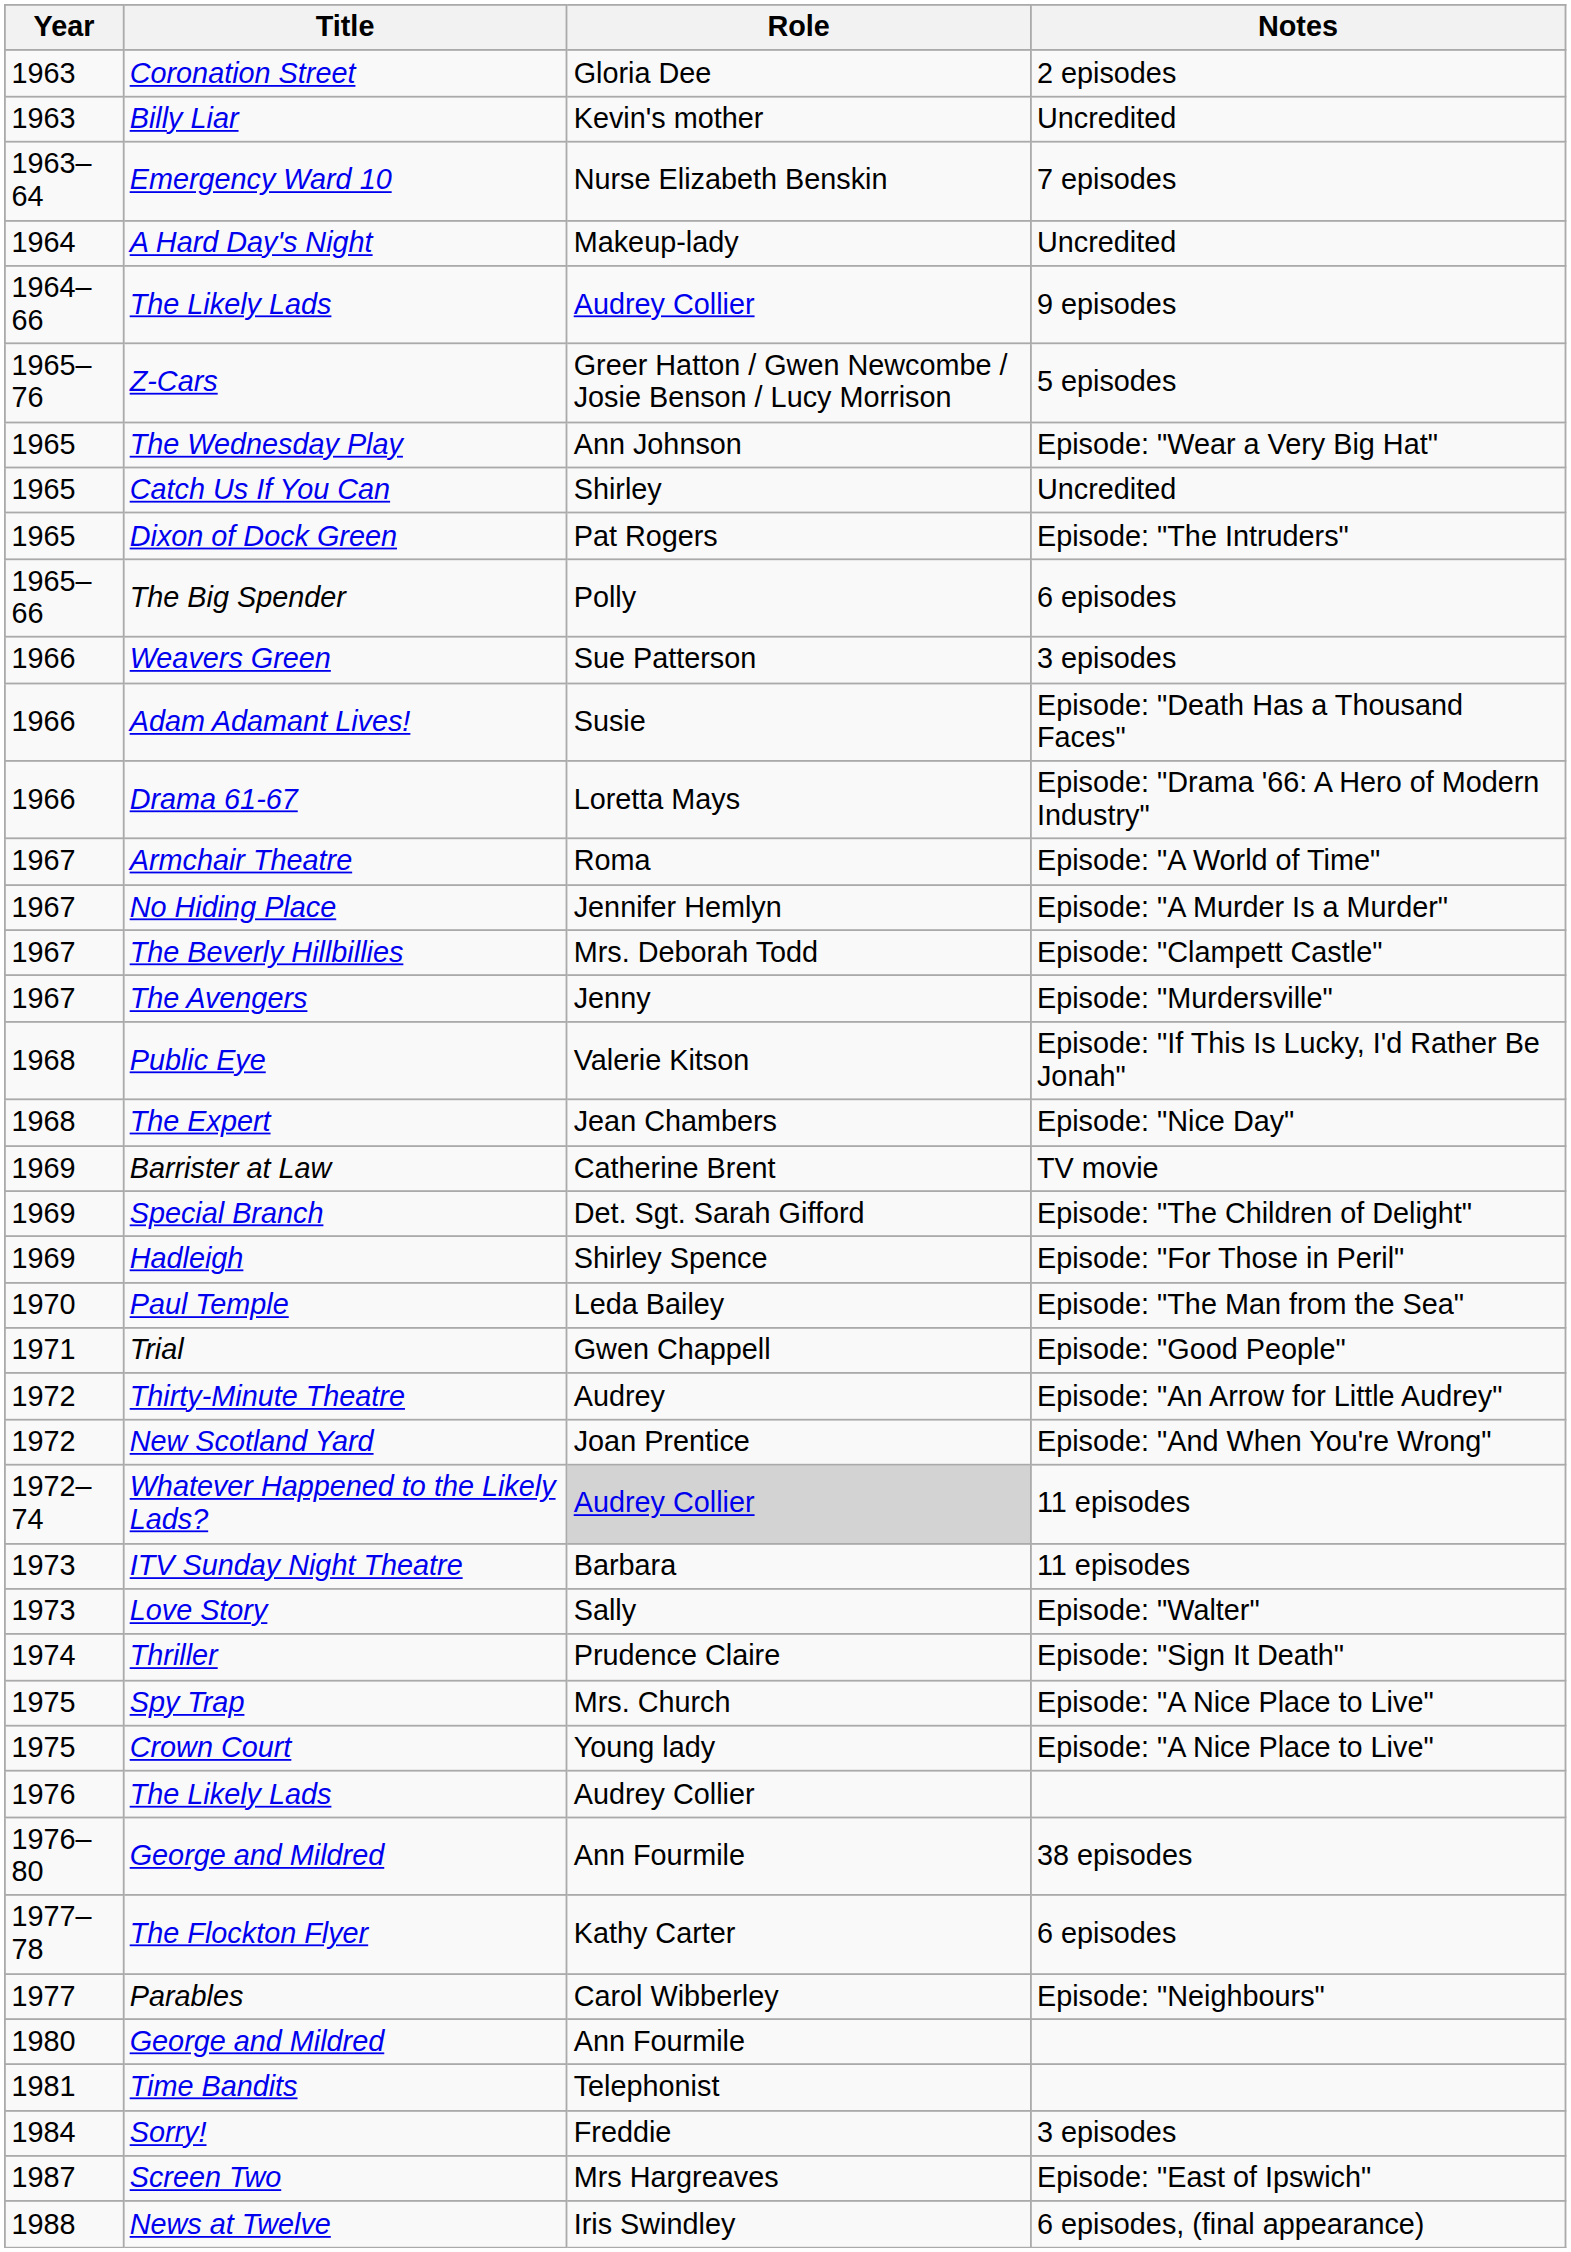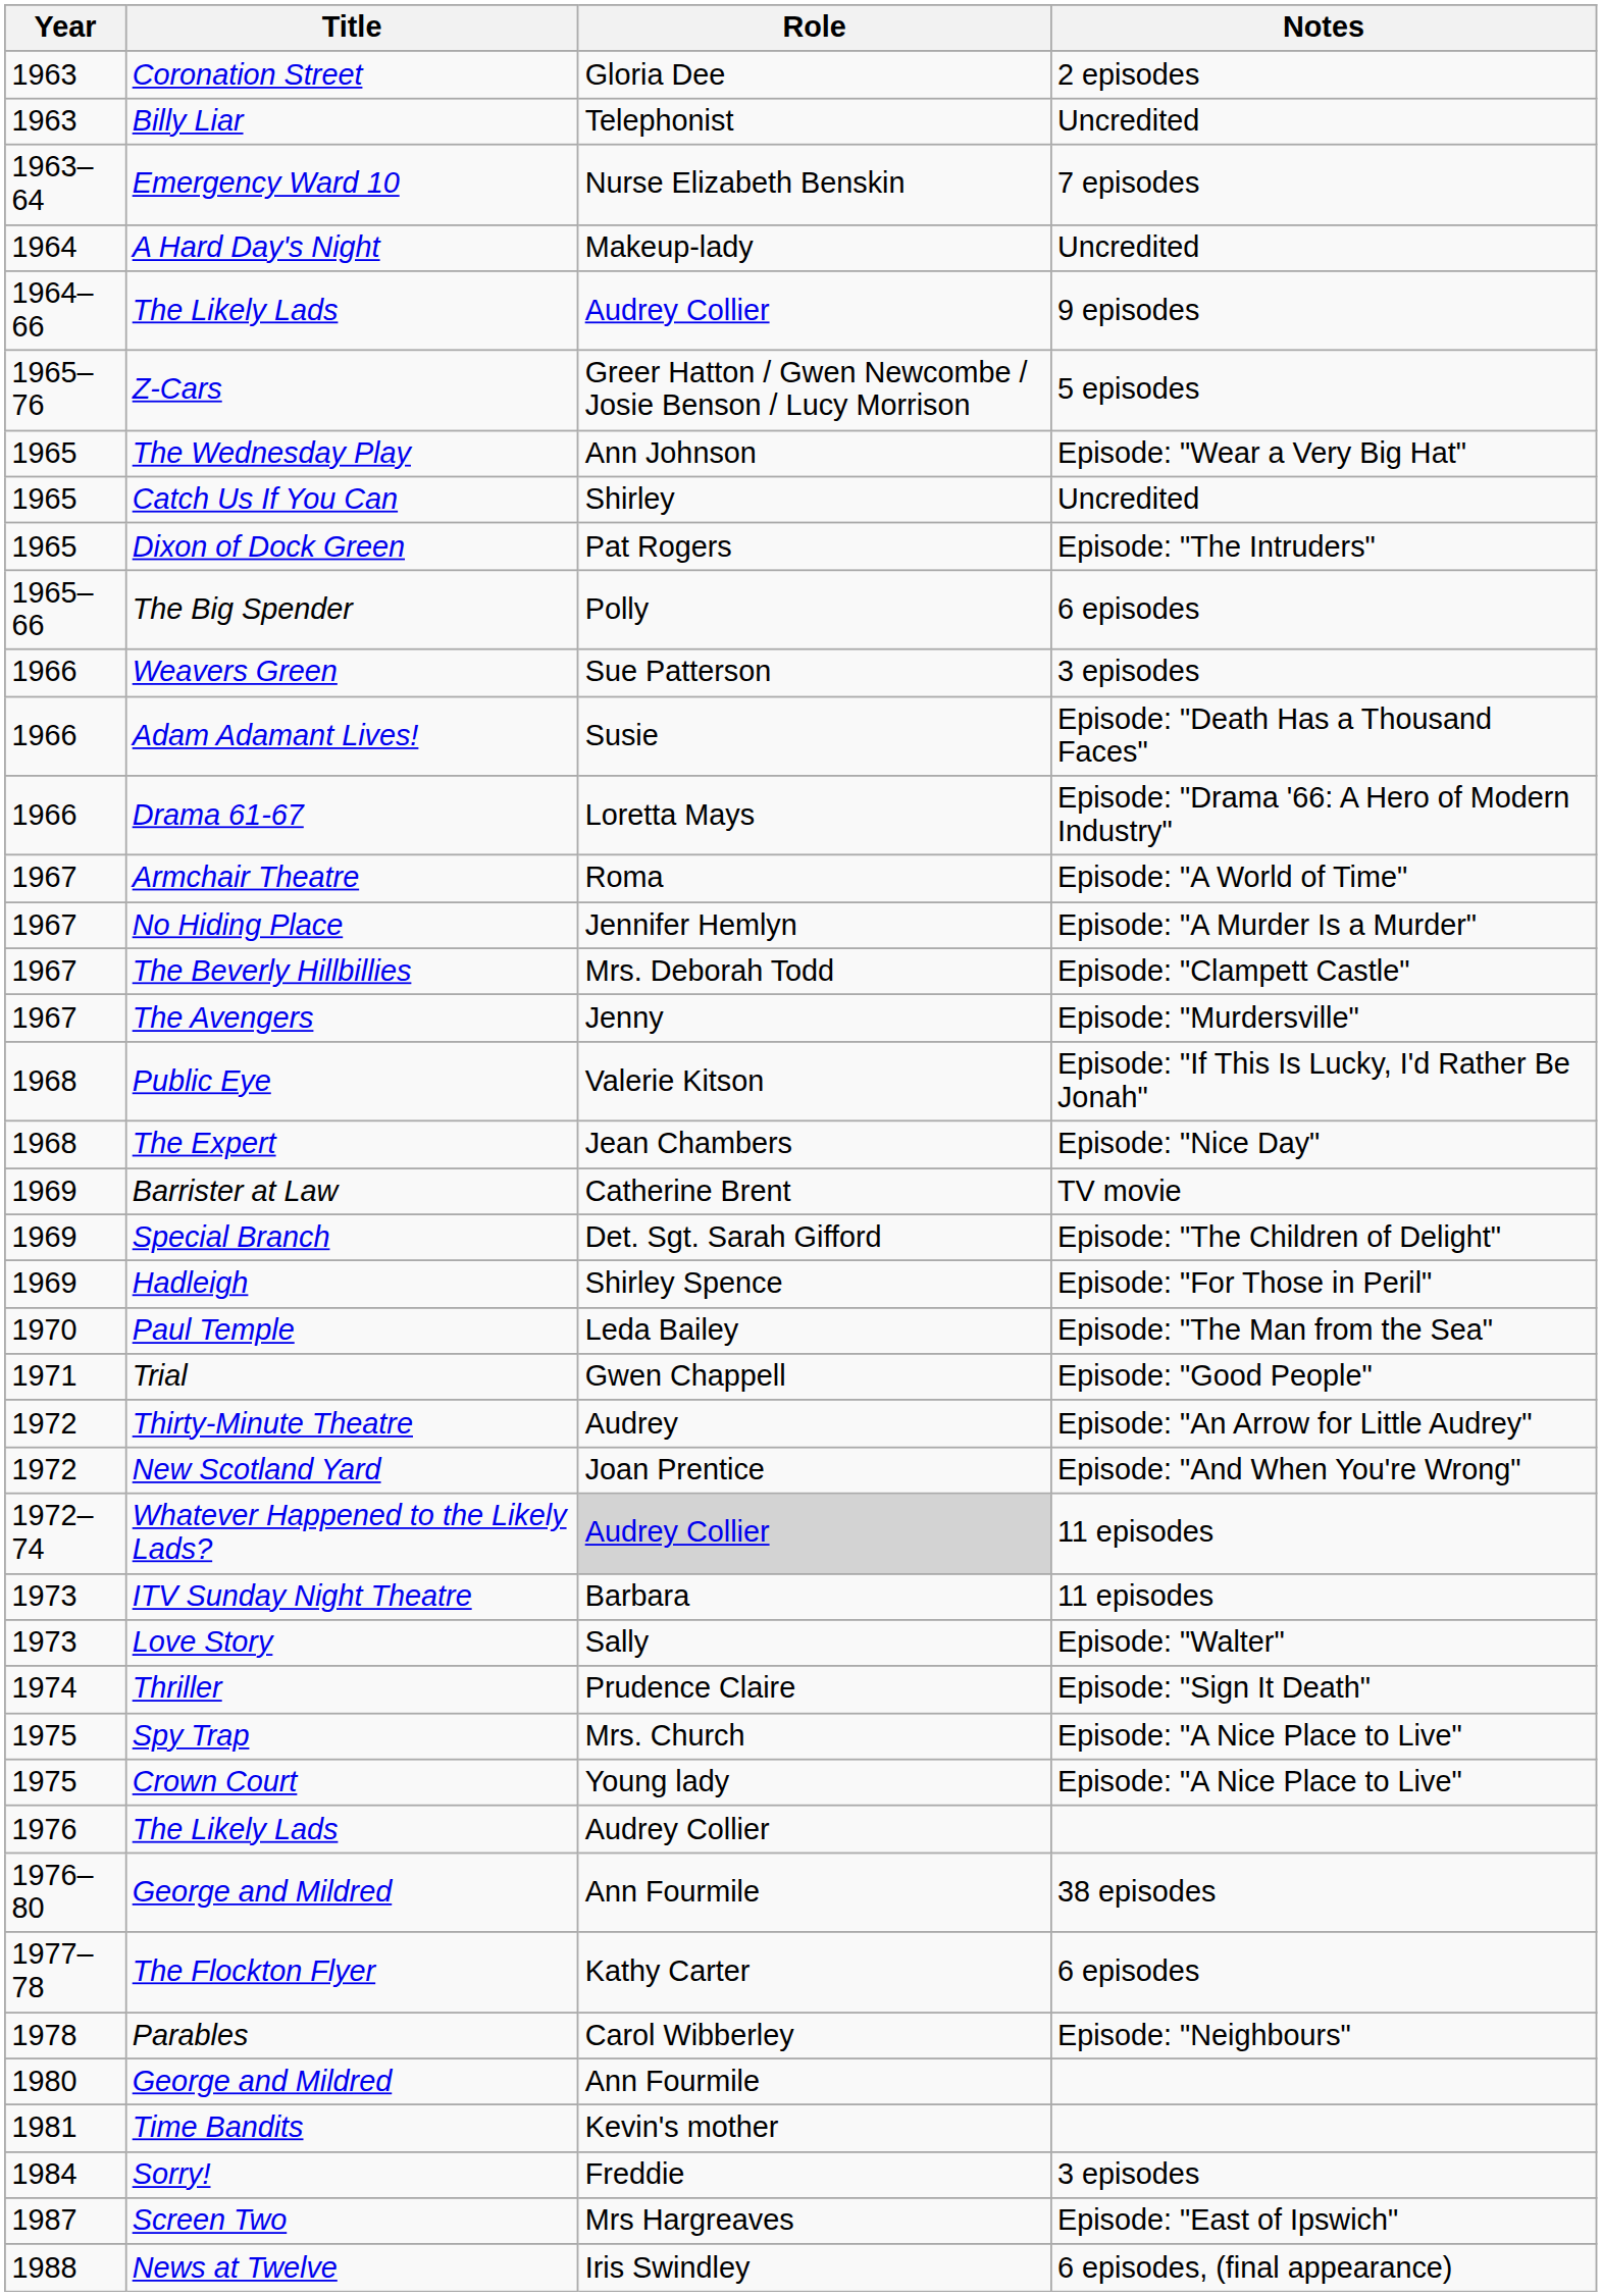Billy Liar | Role: Kevin's mother -> Telephonist
Parables | Year: 1977 -> 1978
Time Bandits | Role: Telephonist -> Kevin's mother
